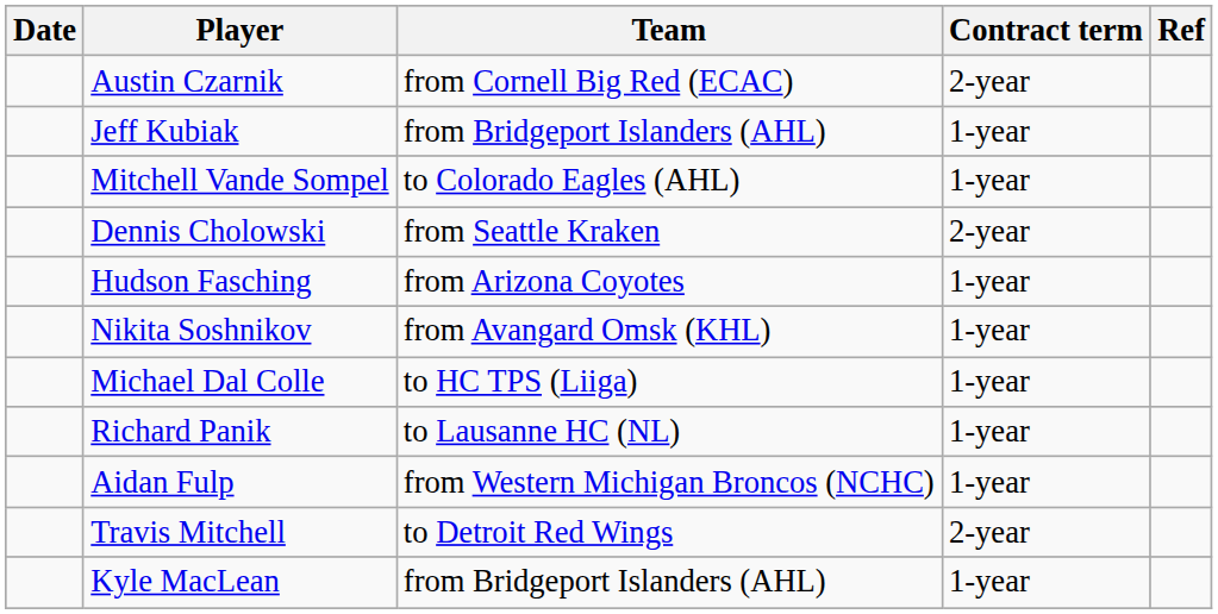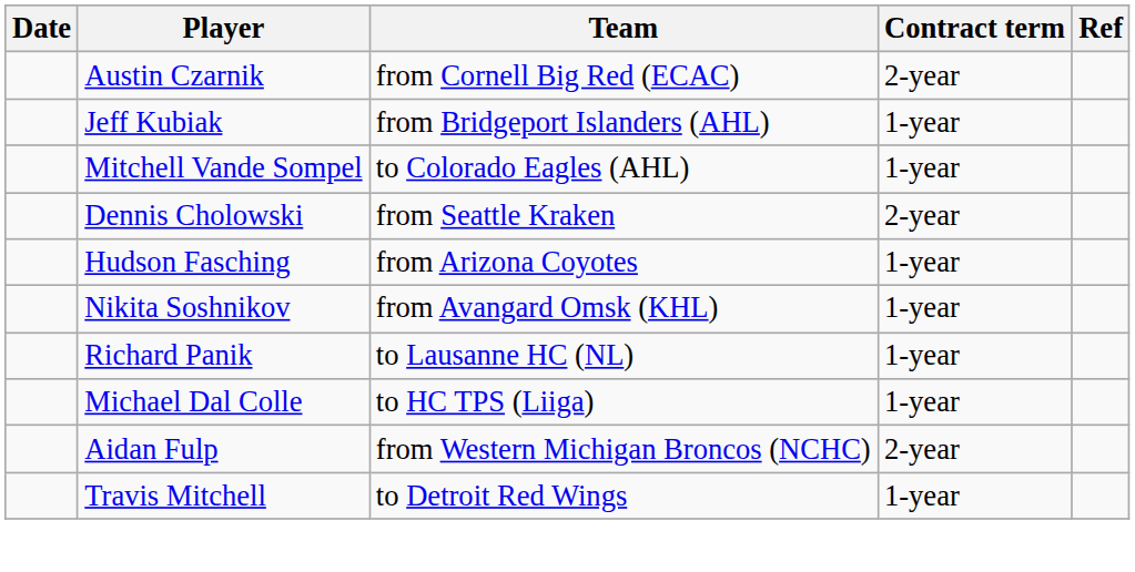rows swapped: Richard Panik <-> Michael Dal Colle
Aidan Fulp | Contract term: 1-year -> 2-year
Travis Mitchell | Contract term: 2-year -> 1-year
- row: Kyle MacLean | from Bridgeport Islanders (AHL) | 1-year
